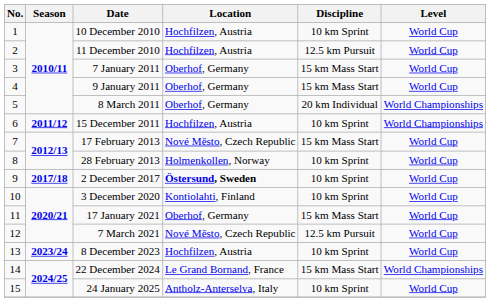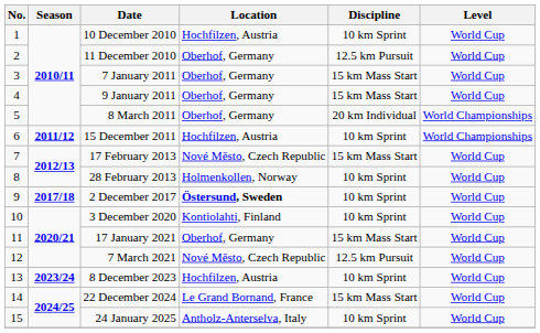11 December 2010 | Location: Hochfilzen, Austria -> Oberhof, Germany
22 December 2024 | Level: World Championships -> World Cup
